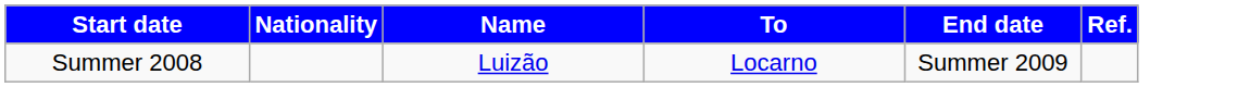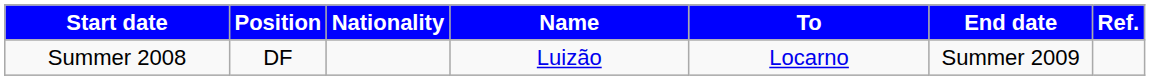+ column: Position | DF
